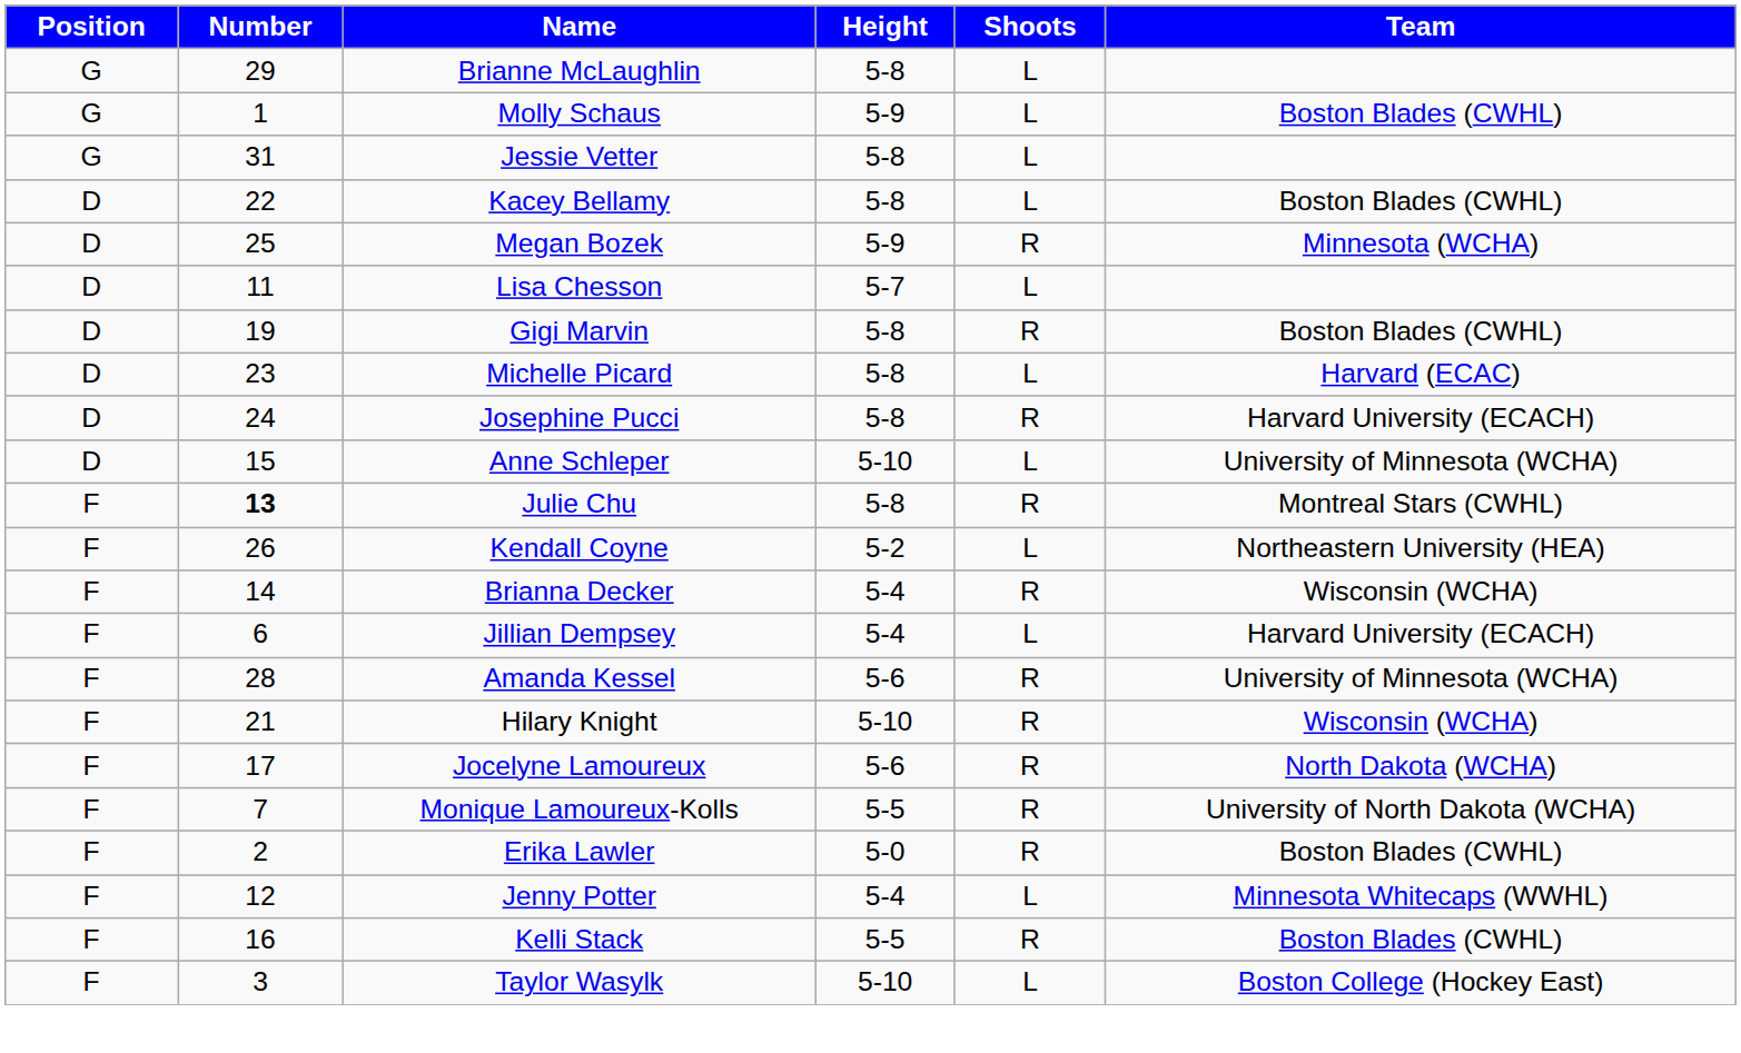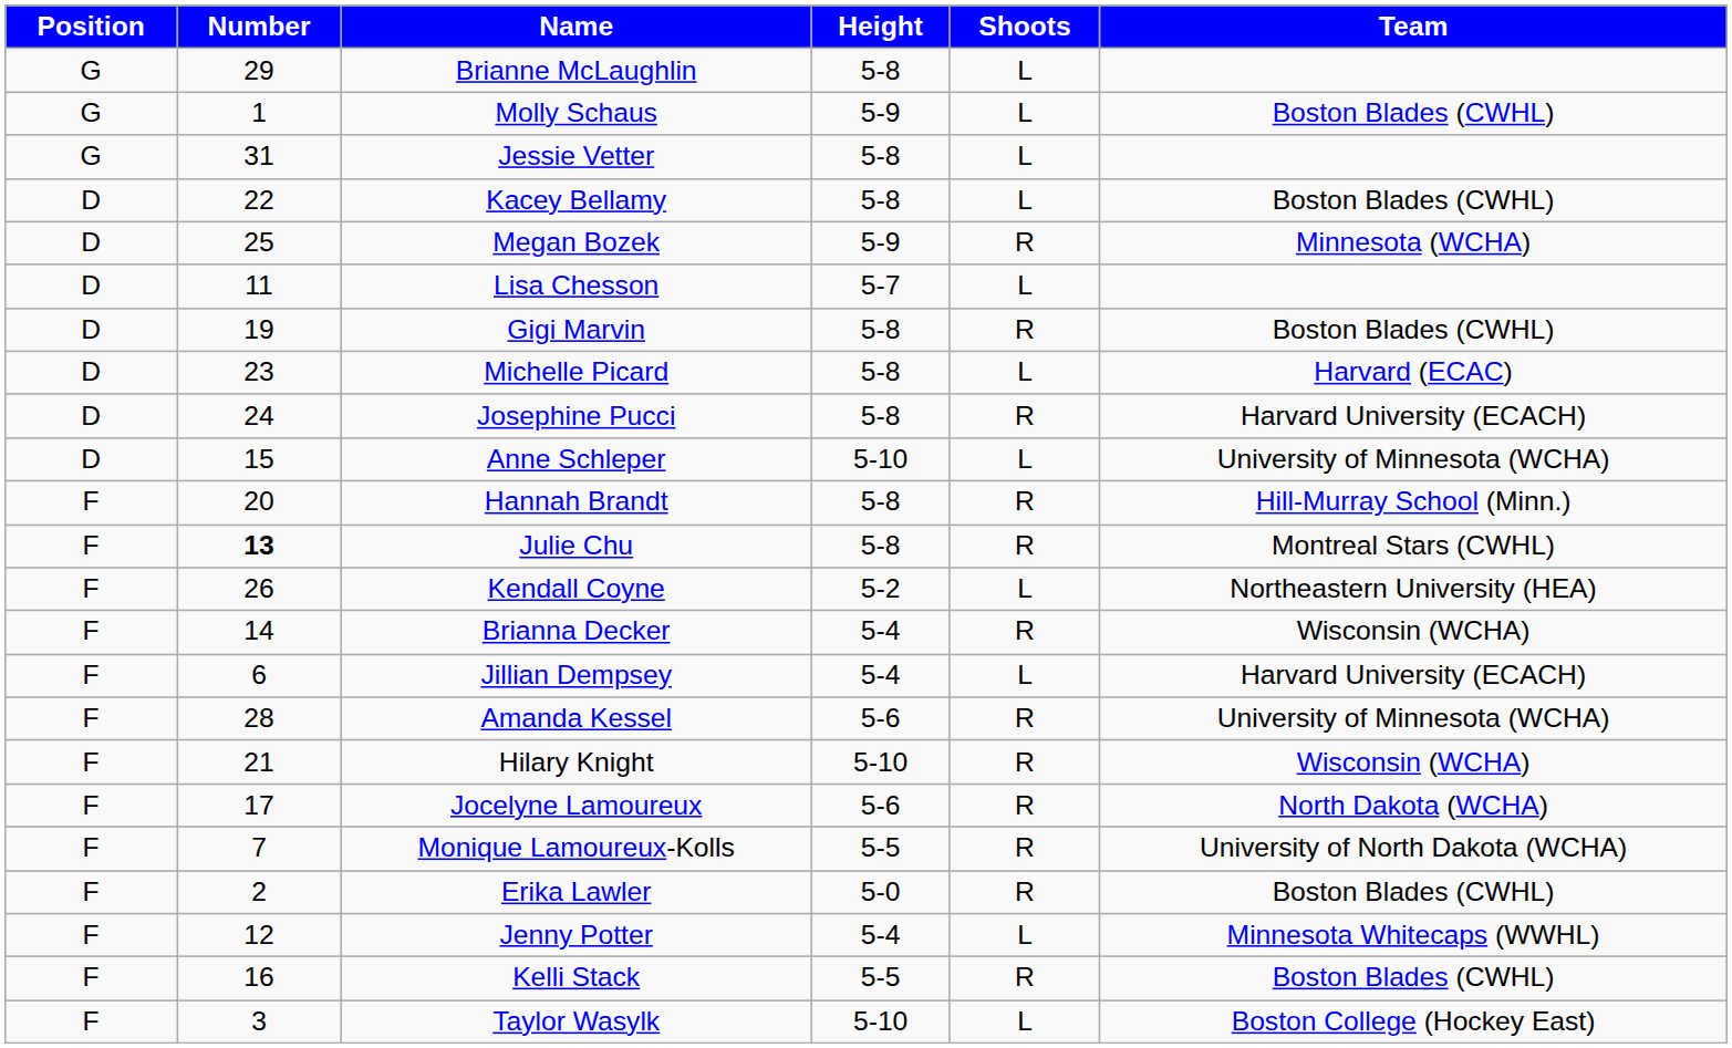+ row: F | 20 | Hannah Brandt | 5-8 | R | Hill-Murray School (Minn.)
